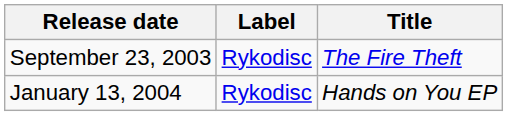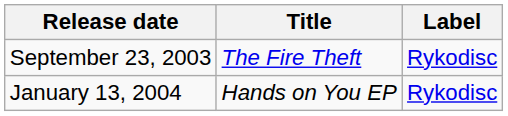columns swapped: Title <-> Label
